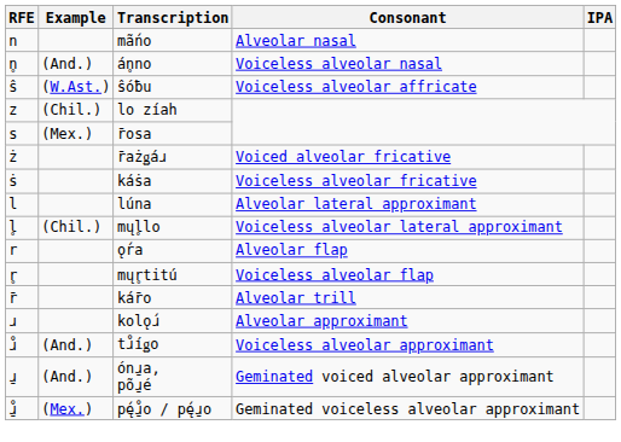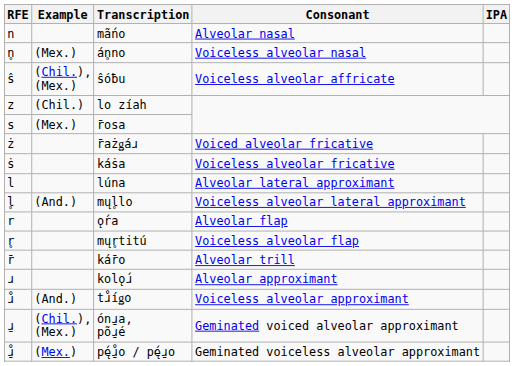án̥no | Example: (And.) -> (Mex.)
ŝóƀu | Example: (W.Ast.) -> (Chil.), (Mex.)
mųl̥lo | Example: (Chil.) -> (And.)
ónɹ̱a, põɹ̱é | Example: (And.) -> (Chil.), (Mex.)
